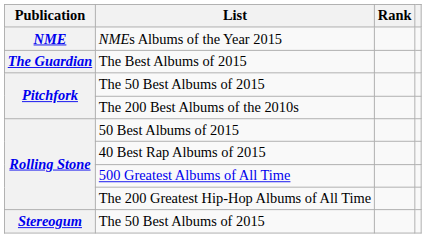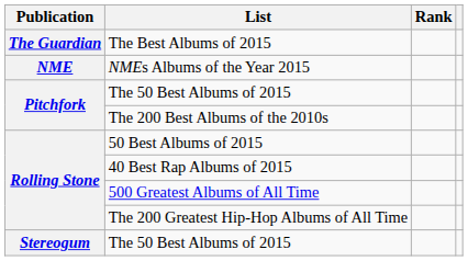rows swapped: The Best Albums of 2015 <-> NMEs Albums of the Year 2015
